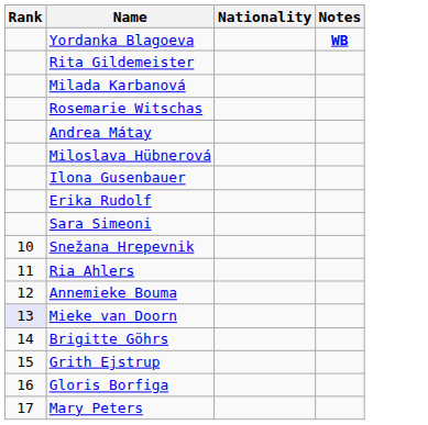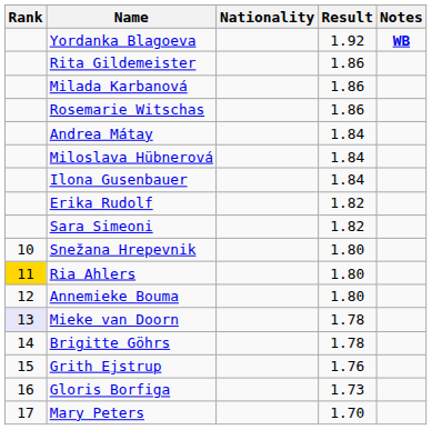+ column: Result | 1.92 | 1.86 | 1.86 | 1.86 | 1.84 | 1.84 | 1.84 | 1.82 | 1.82 | 1.80 | 1.80 | 1.80 | 1.78 | 1.78 | 1.76 | 1.73 | 1.70
Ria Ahlers | Rank: no background -> gold background
